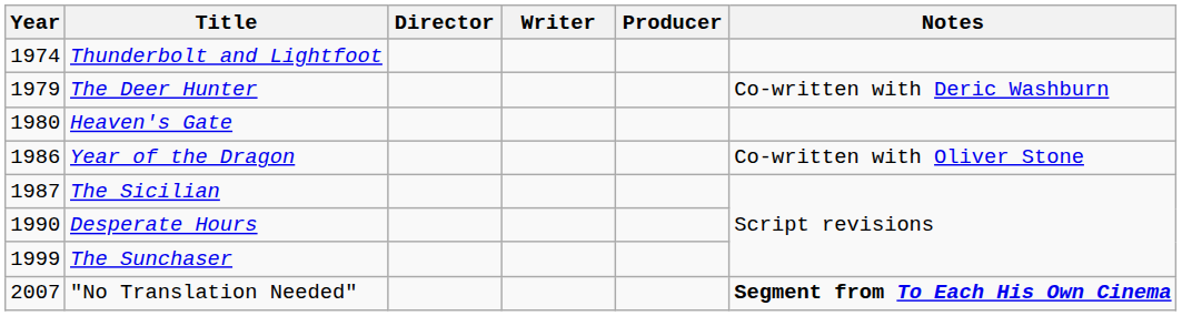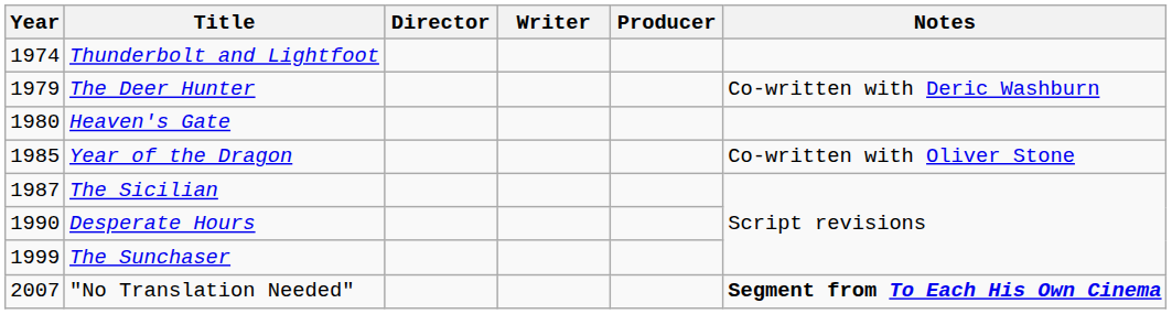Year of the Dragon | Year: 1986 -> 1985
